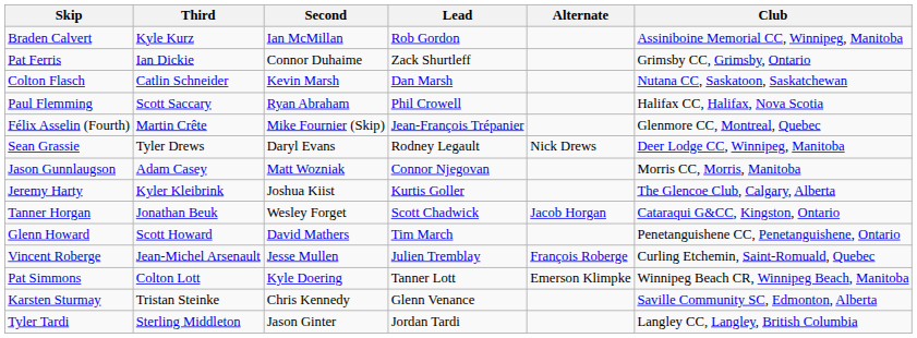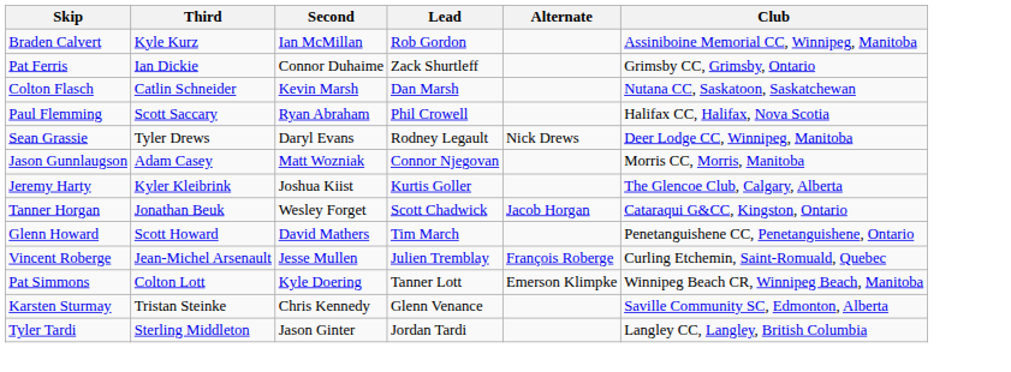- row: Félix Asselin (Fourth) | Martin Crête | Mike Fournier (Skip) | Jean-François Trépanier | Glenmore CC, Montreal, Quebec
